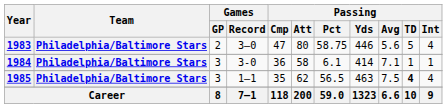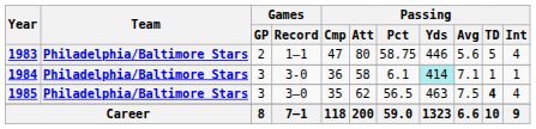1983 | Games / Record: 3–0 -> 1–1
1984 | Passing / Yds: no background -> paleturquoise background
1985 | Games / Record: 1–1 -> 3–0
